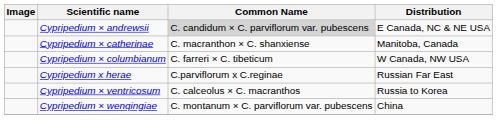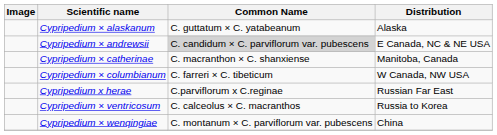+ row: Cypripedium × alaskanum | C. guttatum × C. yatabeanum | Alaska
